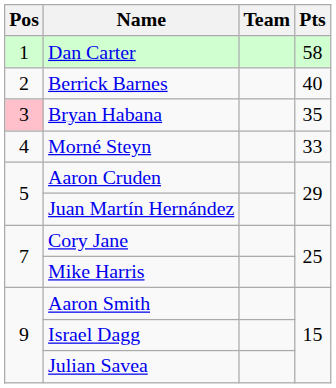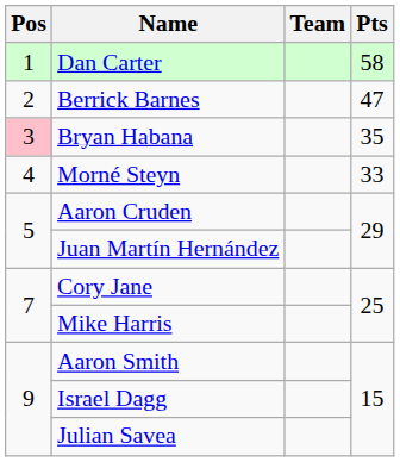Berrick Barnes | Pts: 40 -> 47
